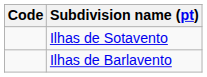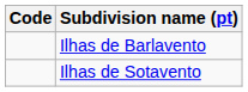rows swapped: Ilhas de Barlavento <-> Ilhas de Sotavento
